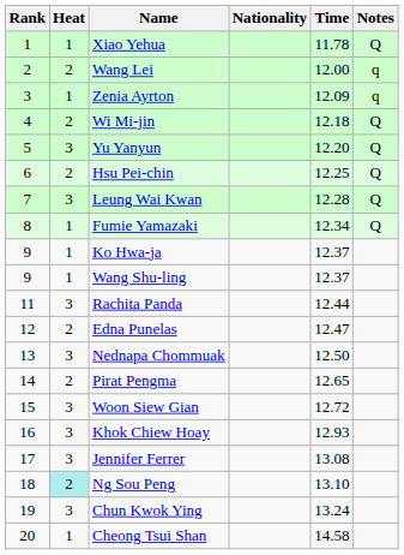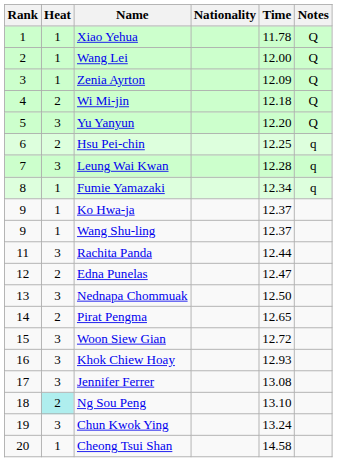Wang Lei | Heat: 2 -> 1
Wang Lei | Notes: q -> Q
Zenia Ayrton | Notes: q -> Q
Hsu Pei-chin | Notes: Q -> q
Leung Wai Kwan | Notes: Q -> q
Fumie Yamazaki | Notes: Q -> q
